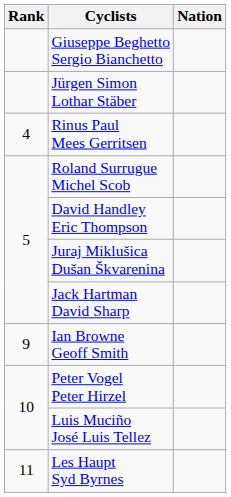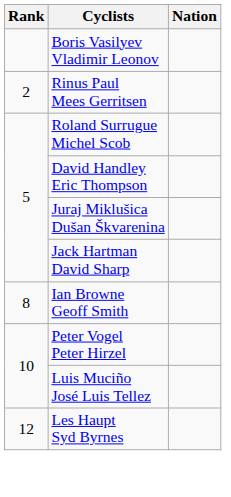- row: Giuseppe Beghetto Sergio Bianchetto
- row: Jürgen Simon Lothar Stäber
+ row: Boris Vasilyev Vladimir Leonov
Rinus Paul Mees Gerritsen | Rank: 4 -> 2
Ian Browne Geoff Smith | Rank: 9 -> 8
Les Haupt Syd Byrnes | Rank: 11 -> 12
